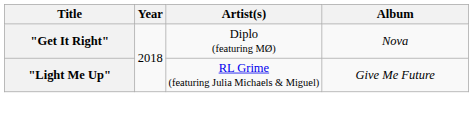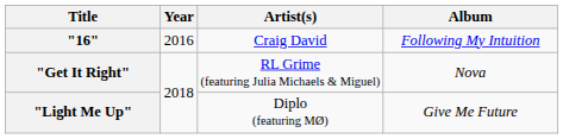+ row: "16" | 2016 | Craig David | Following My Intuition
"Get It Right" | Artist(s): Diplo (featuring MØ) -> RL Grime (featuring Julia Michaels & Miguel)
"Light Me Up" | Artist(s): RL Grime (featuring Julia Michaels & Miguel) -> Diplo (featuring MØ)
